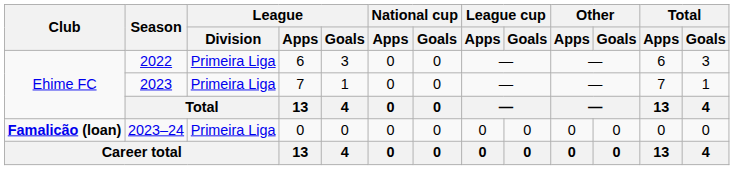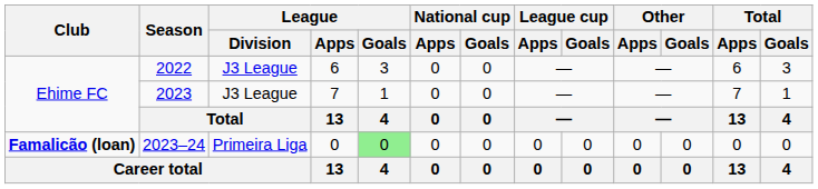2022 | League / Division: Primeira Liga -> J3 League
2023 | League / Division: Primeira Liga -> J3 League
2023–24 | League / Goals: no background -> lightgreen background
